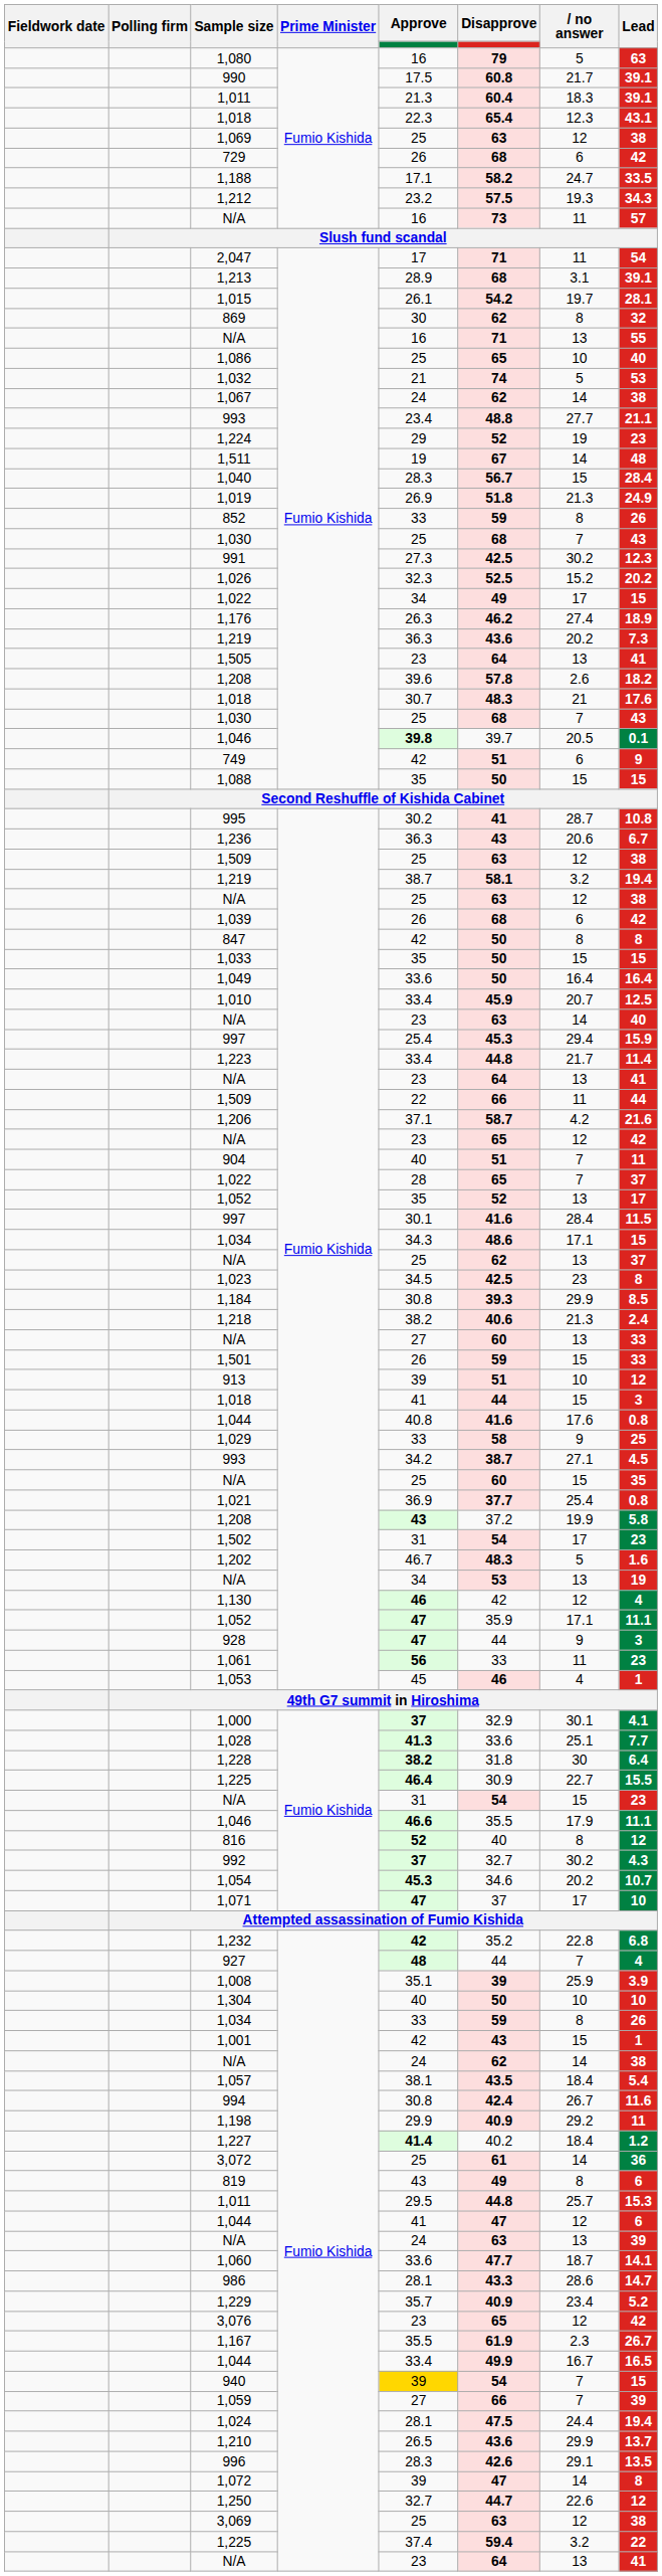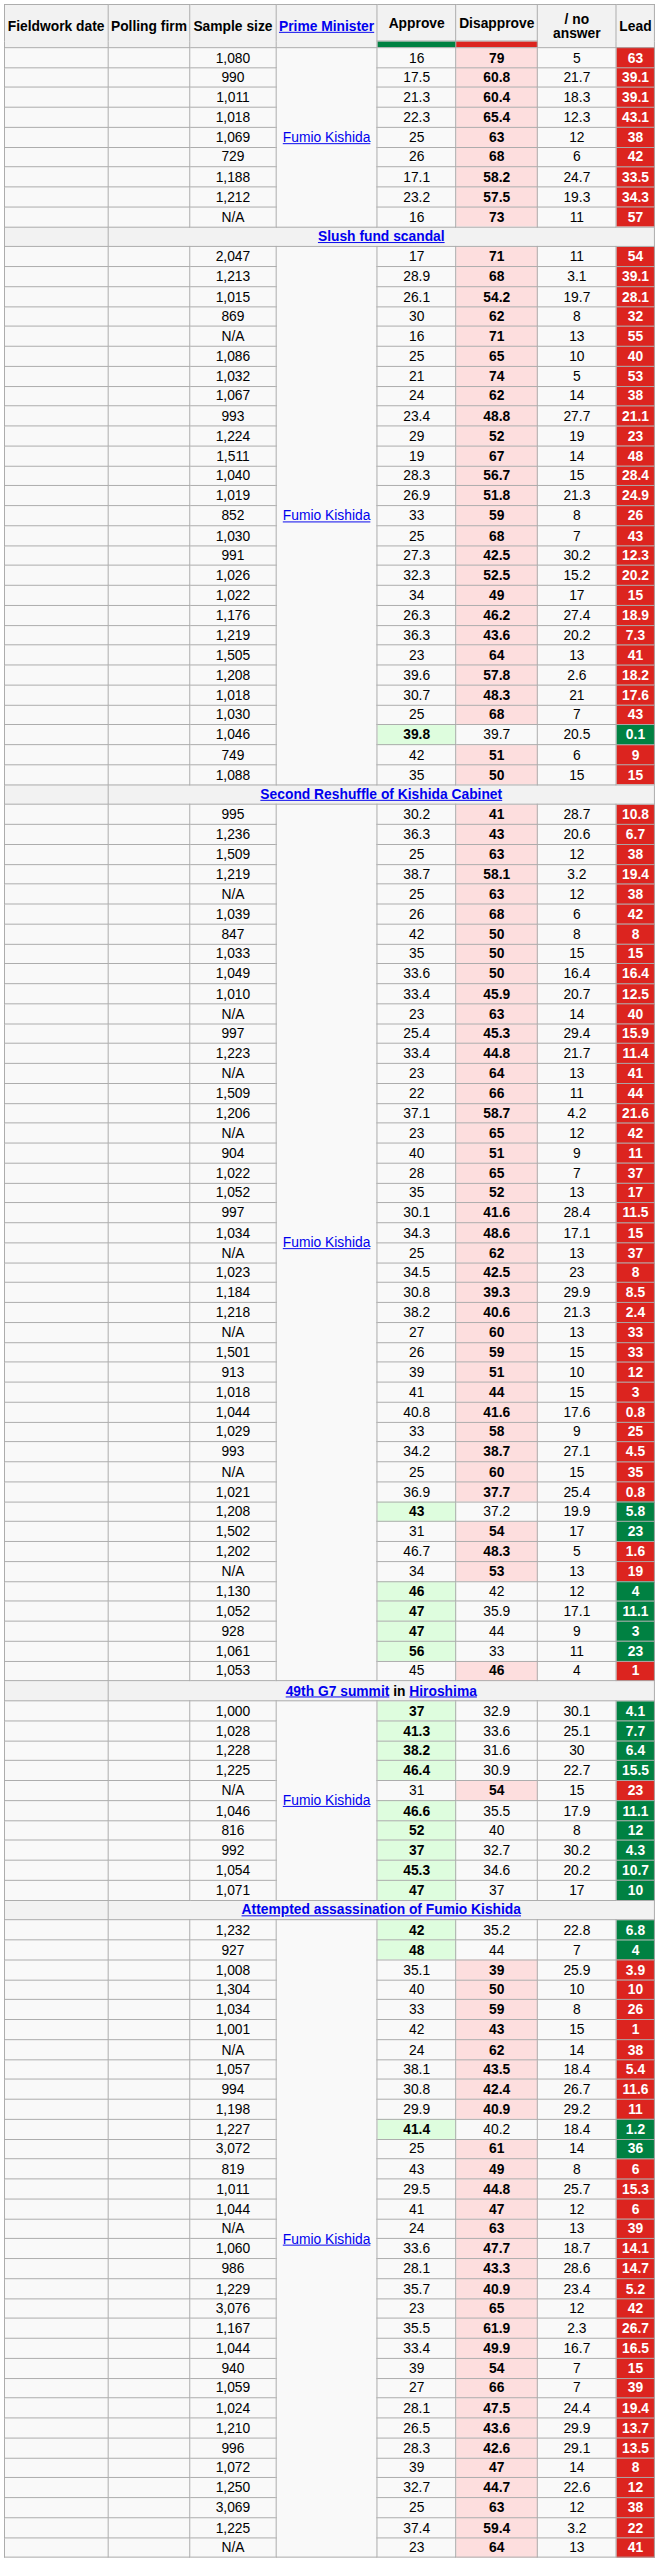904 | no answer: 7 -> 9
1,228 | Disapprove: 31.8 -> 31.6
940 | Approve: gold background -> no background
